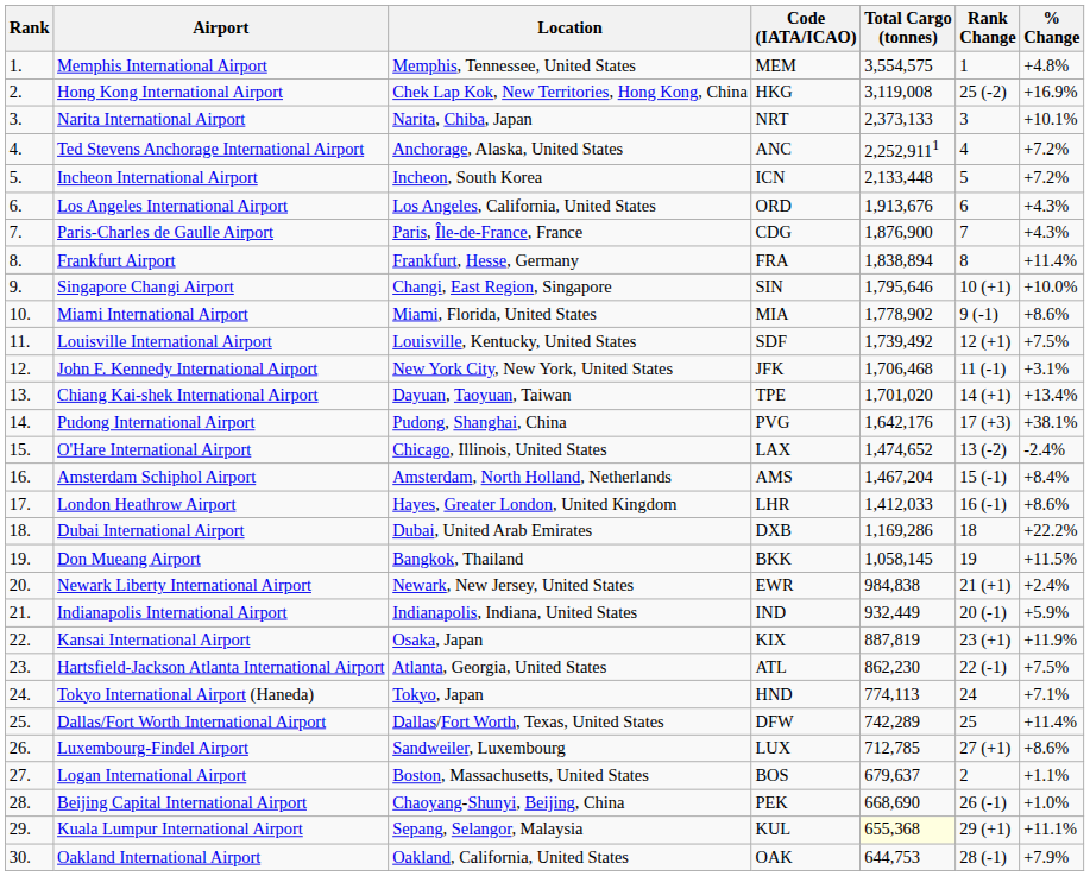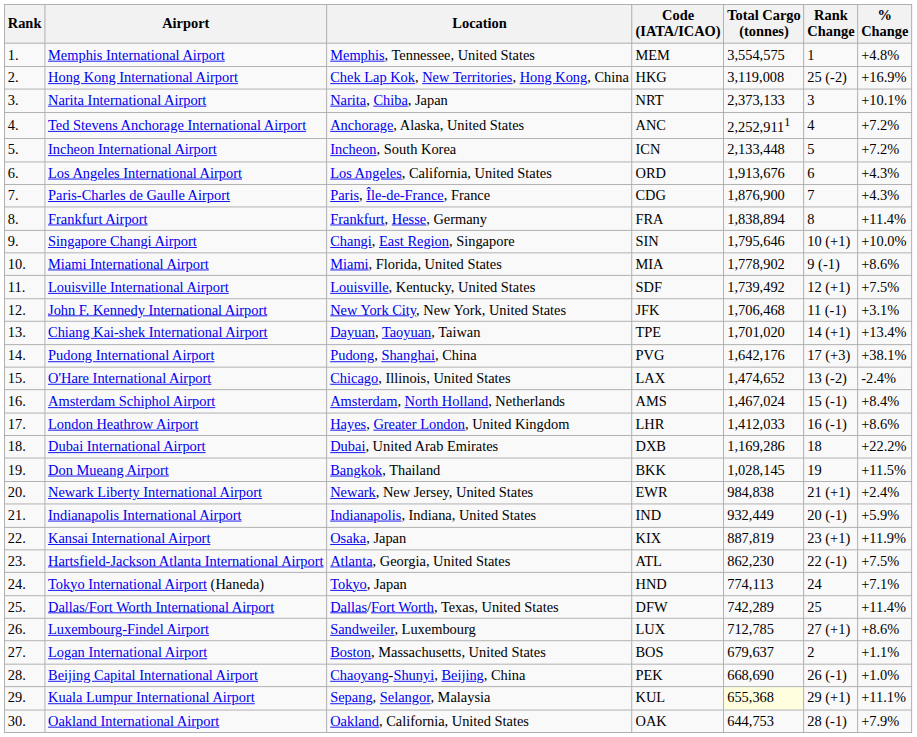Amsterdam Schiphol Airport | Total Cargo (tonnes): 1,467,204 -> 1,467,024
Don Mueang Airport | Total Cargo (tonnes): 1,058,145 -> 1,028,145
